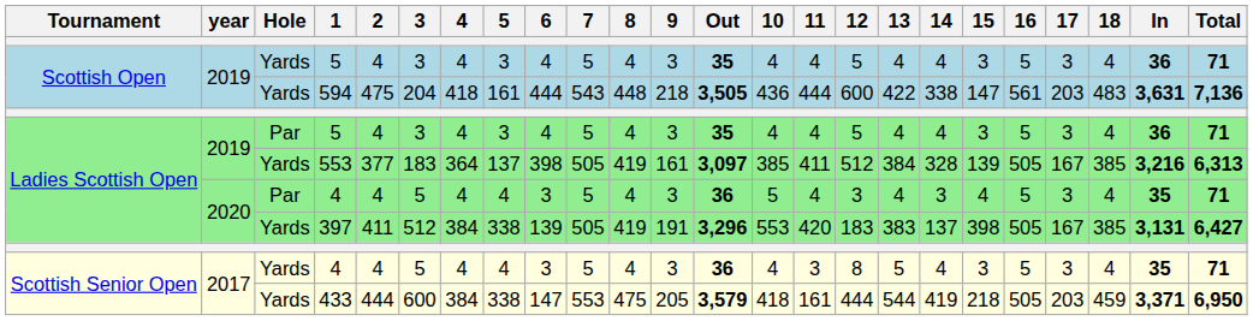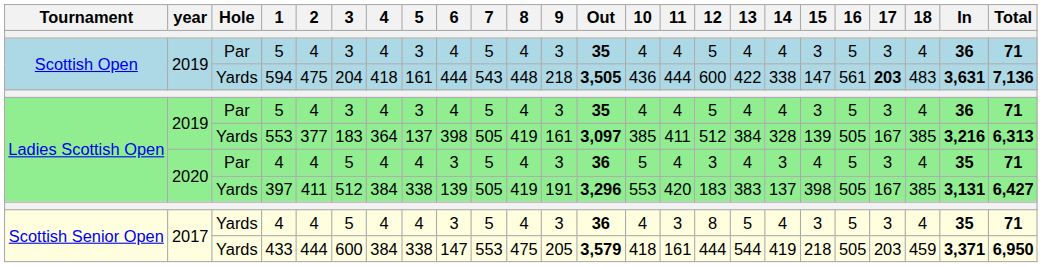Scottish Open / 5 | Hole: Yards -> Par
594 | 17: normal -> bold
